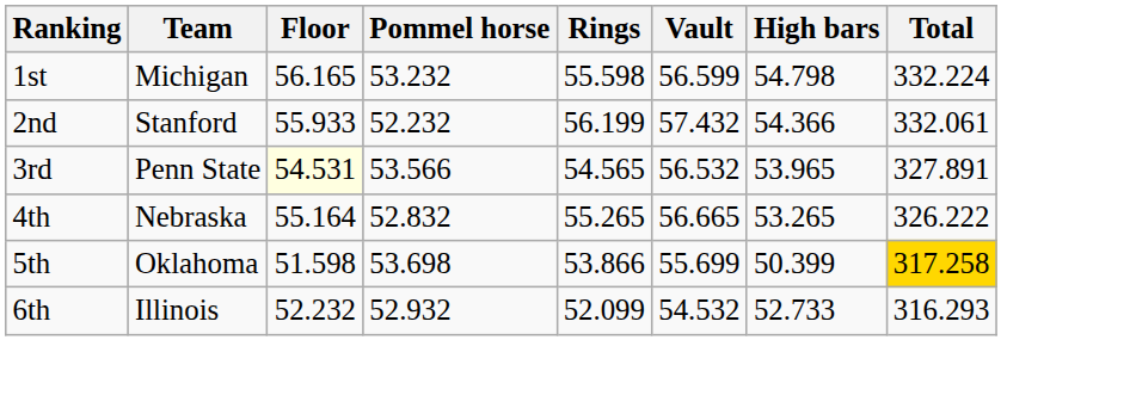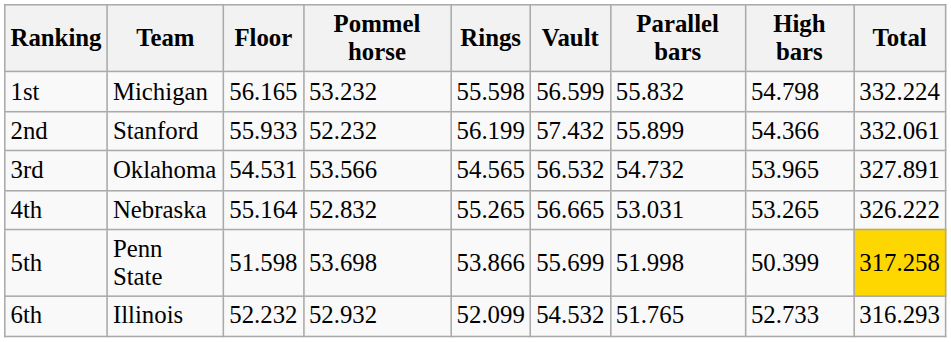+ column: Parallel bars | 55.832 | 55.899 | 54.732 | 53.031 | 51.998 | 51.765
3rd | Team: Penn State -> Oklahoma
3rd | Floor: lightyellow background -> no background
5th | Team: Oklahoma -> Penn State
